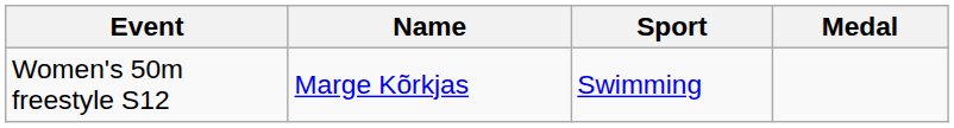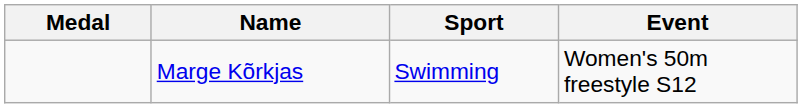columns swapped: Medal <-> Event
